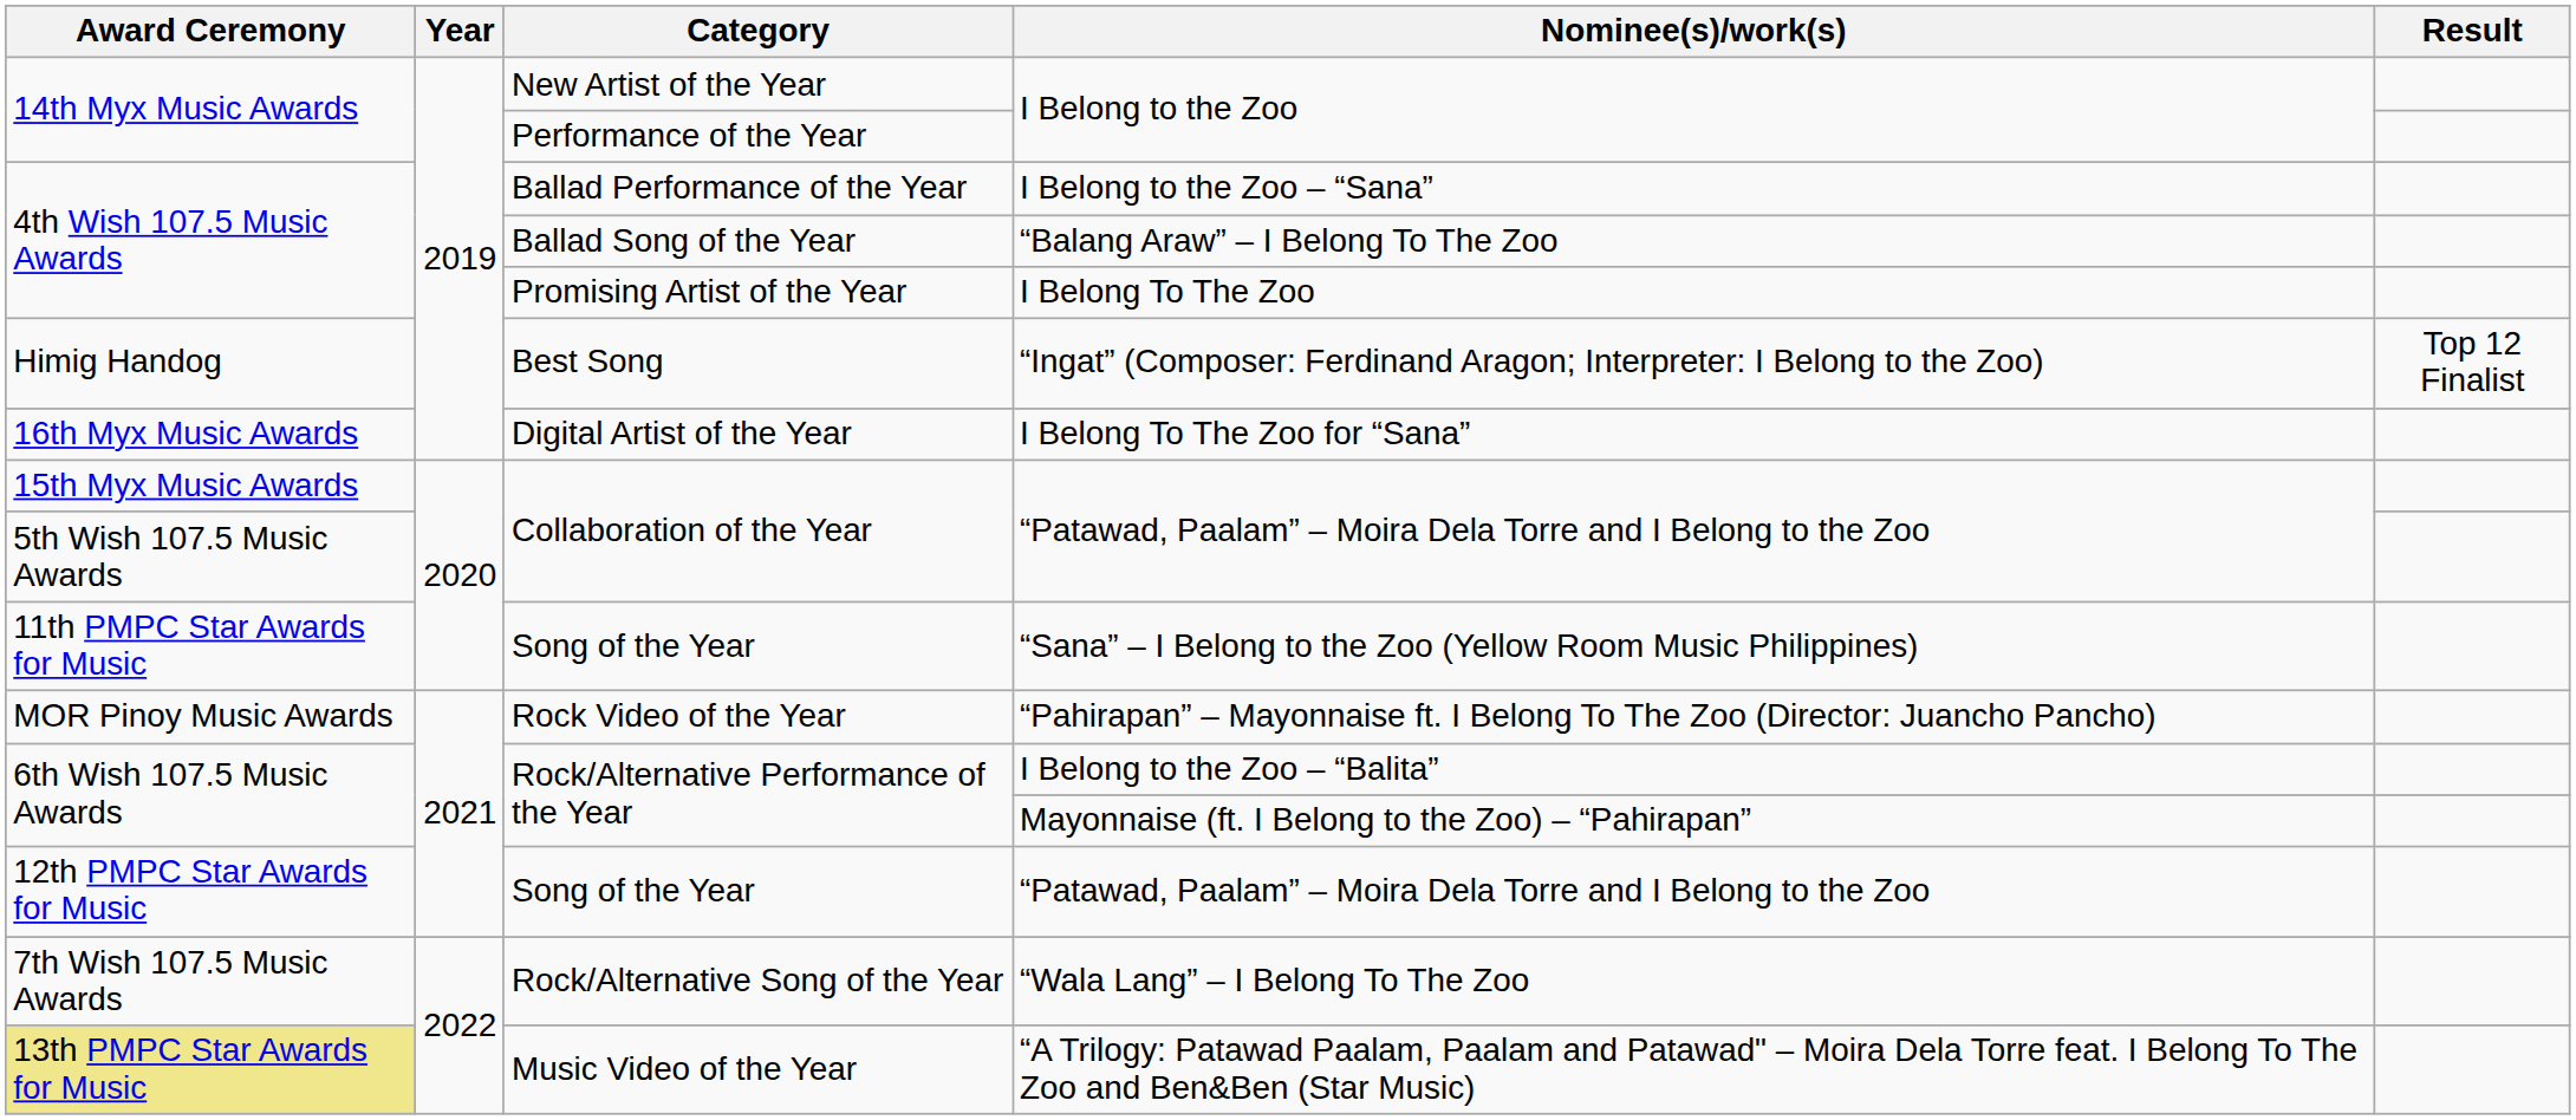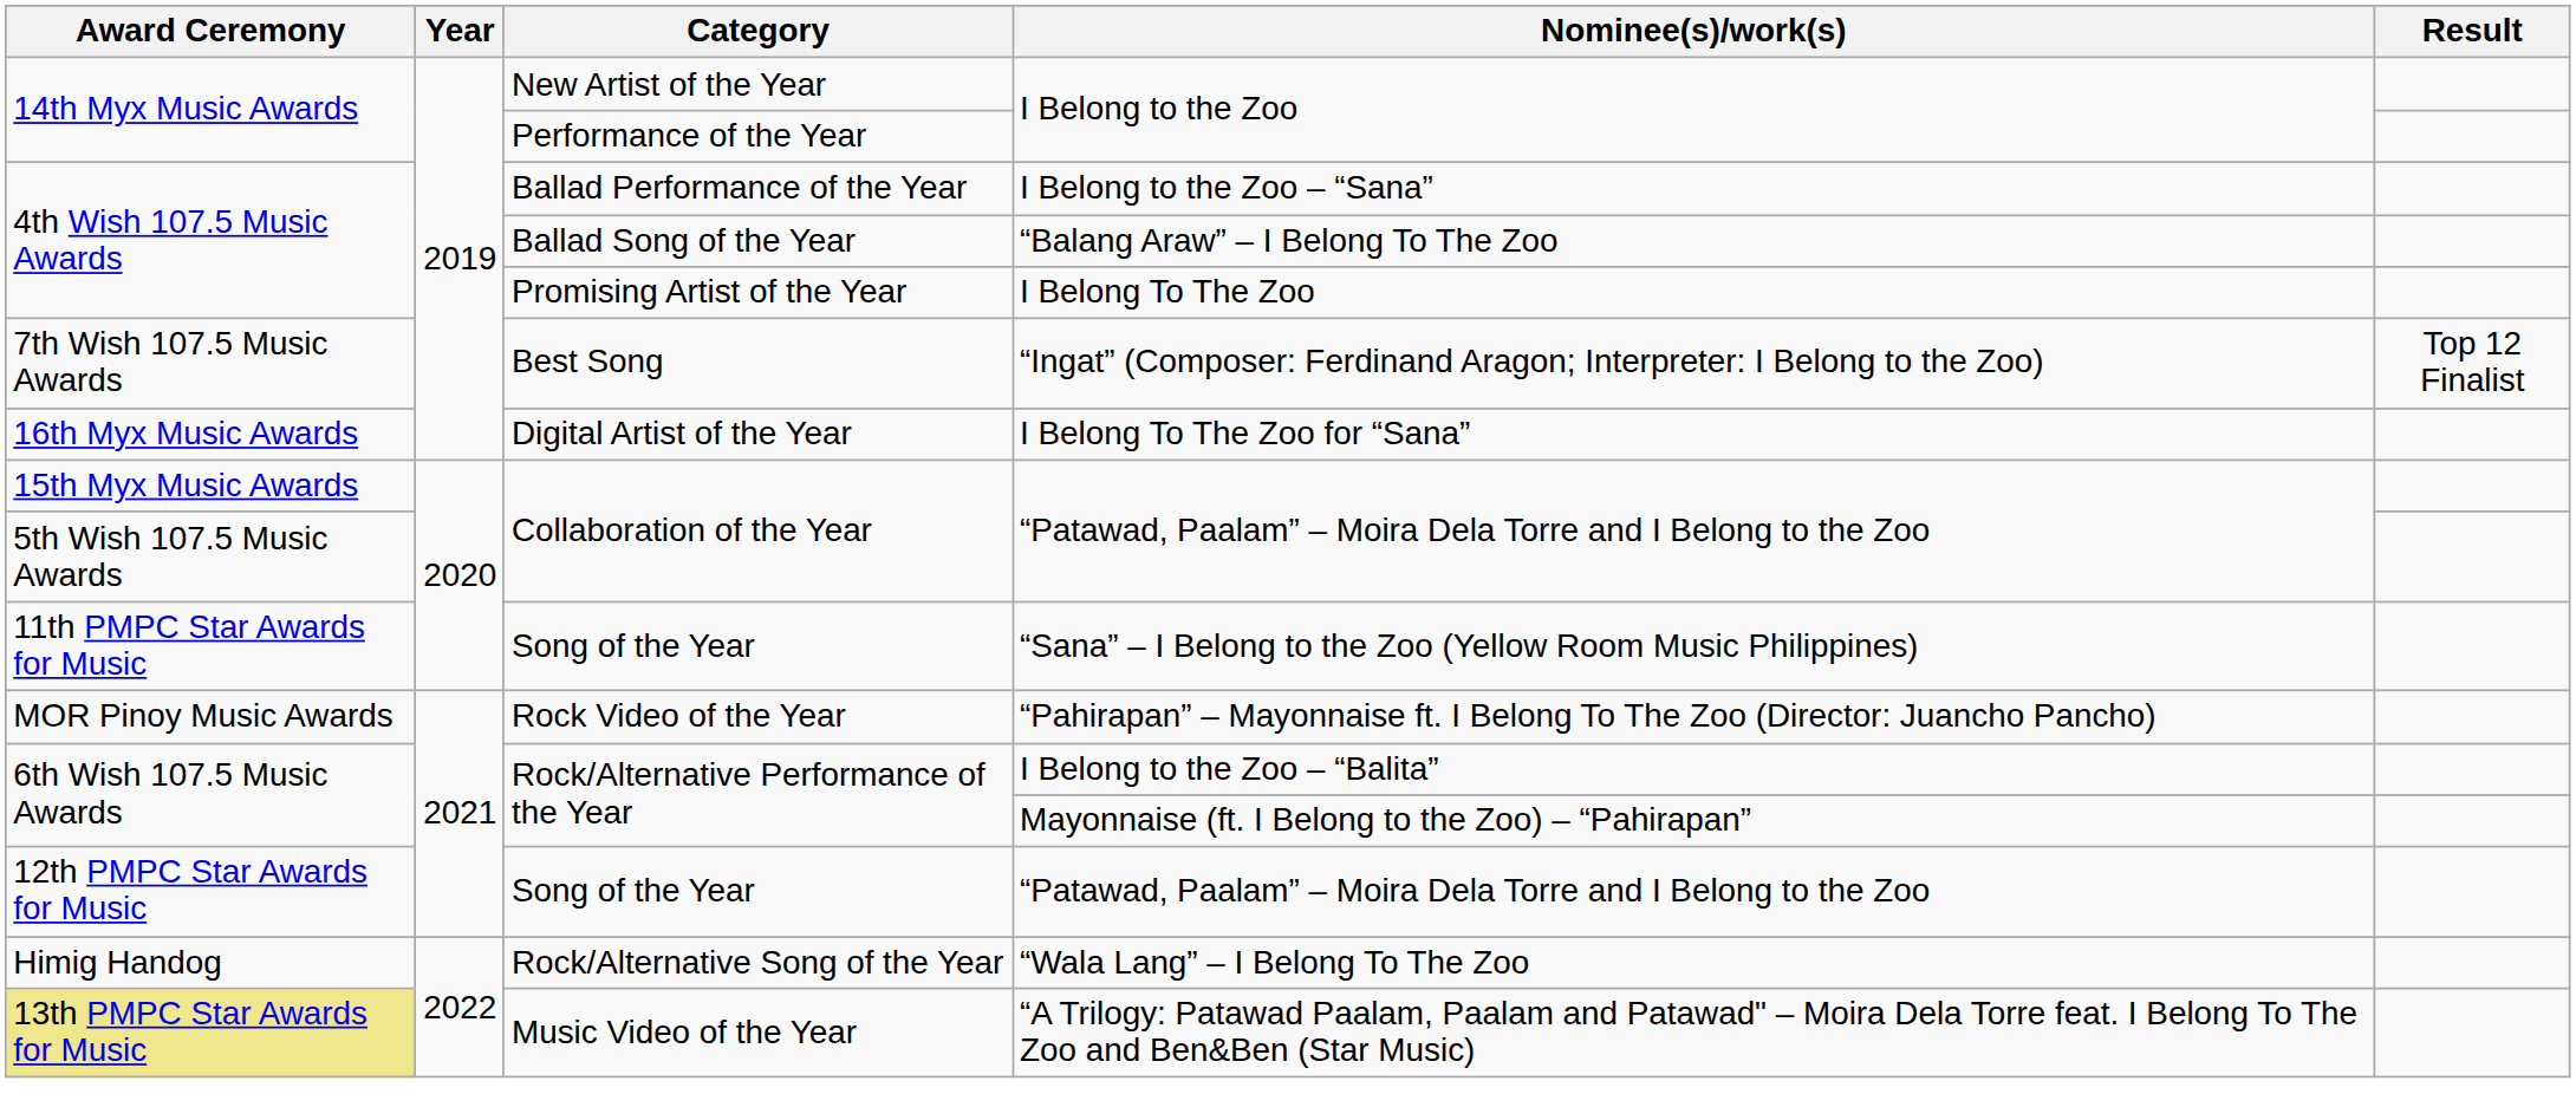Best Song | Award Ceremony: Himig Handog -> 7th Wish 107.5 Music Awards
Rock/Alternative Song of the Year | Award Ceremony: 7th Wish 107.5 Music Awards -> Himig Handog
